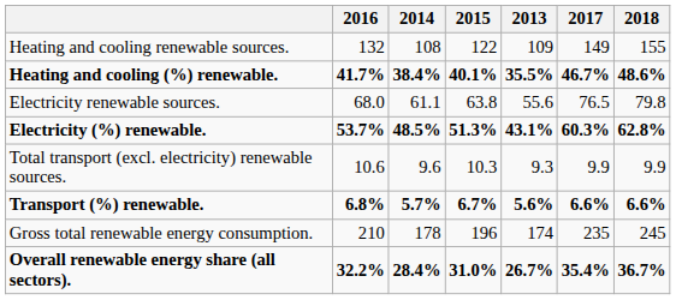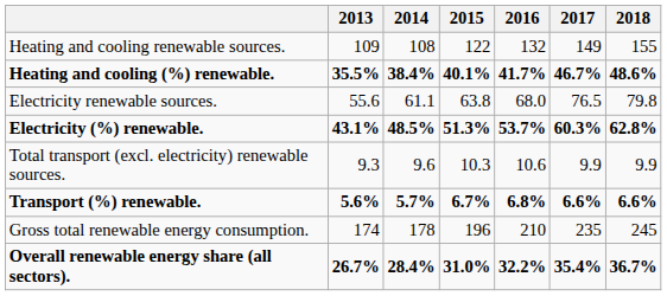columns swapped: 2013 <-> 2016
